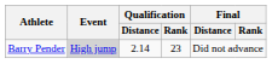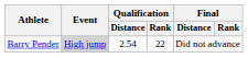Barry Pender | Qualification / Distance: 2.14 -> 2.54
Barry Pender | Qualification / Rank: 23 -> 22
